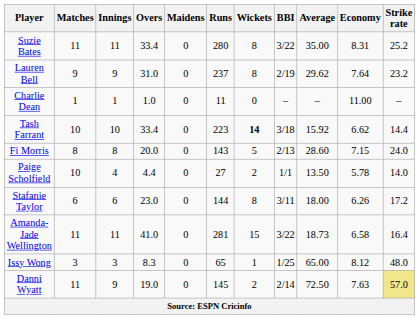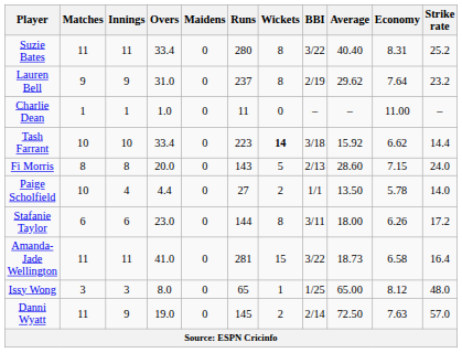Suzie Bates | Average: 35.00 -> 40.40
Issy Wong | Overs: 8.3 -> 8.0
Danni Wyatt | Strike rate: khaki background -> no background
